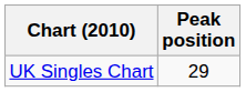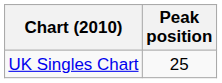UK Singles Chart | Peak position: 29 -> 25
